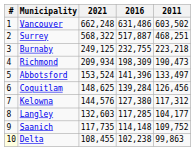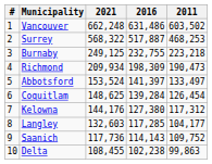Surrey | 2011: 468,251 -> 468,253
Abbotsford | 2016: 141,396 -> 141,397
Coquitlam | 2011: 126,456 -> 126,454
Kelowna | 2021: 144,576 -> 144,176
Saanich | 2021: 117,735 -> 117,736
Saanich | 2016: 114,148 -> 114,143
Delta | #: lightyellow background -> no background
